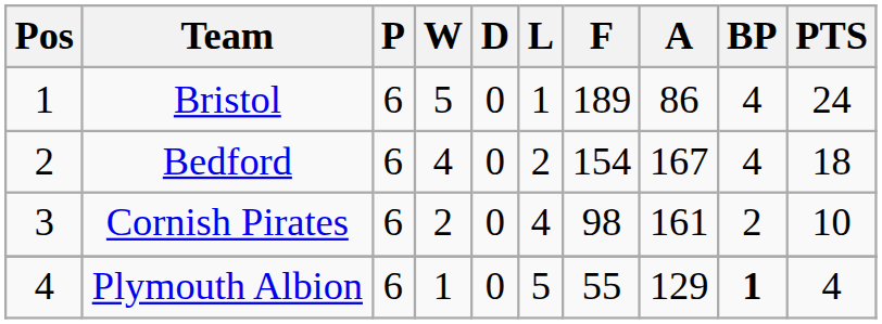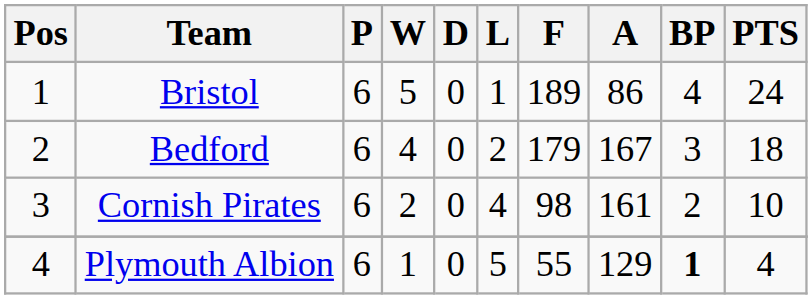Bedford | F: 154 -> 179
Bedford | BP: 4 -> 3
